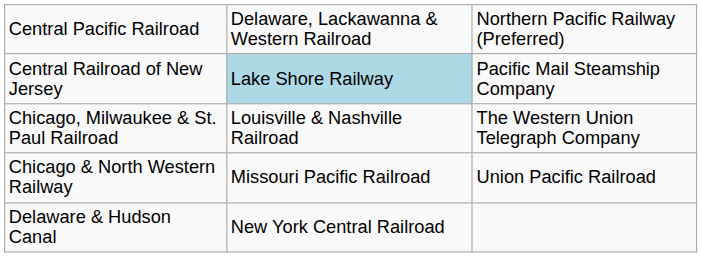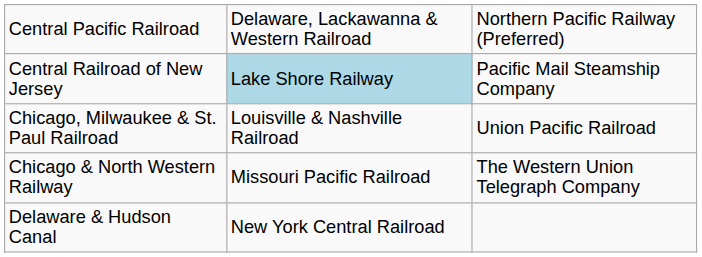Chicago, Milwaukee & St. Paul Railroad | column 3: The Western Union Telegraph Company -> Union Pacific Railroad
Chicago & North Western Railway | column 3: Union Pacific Railroad -> The Western Union Telegraph Company
